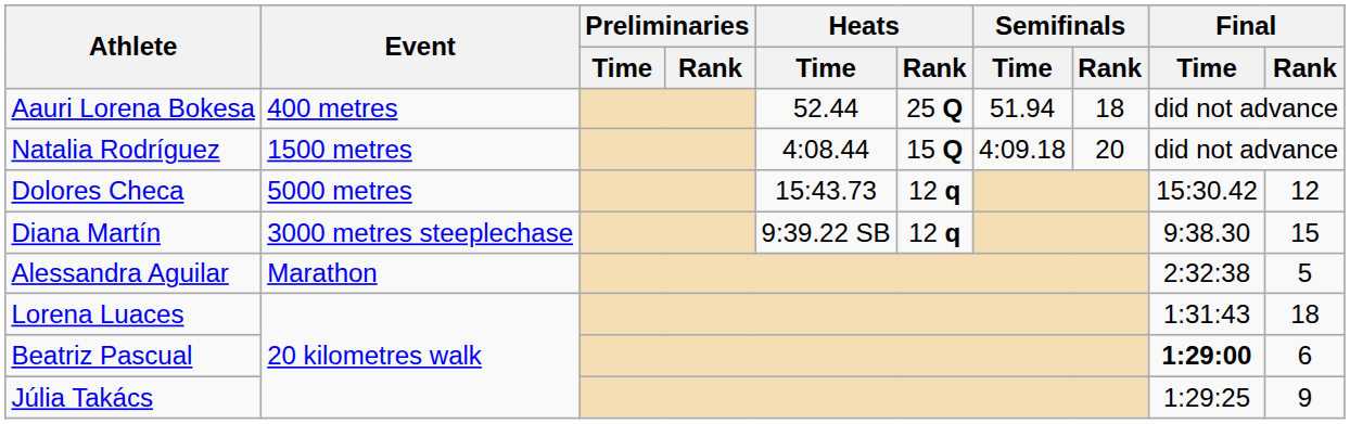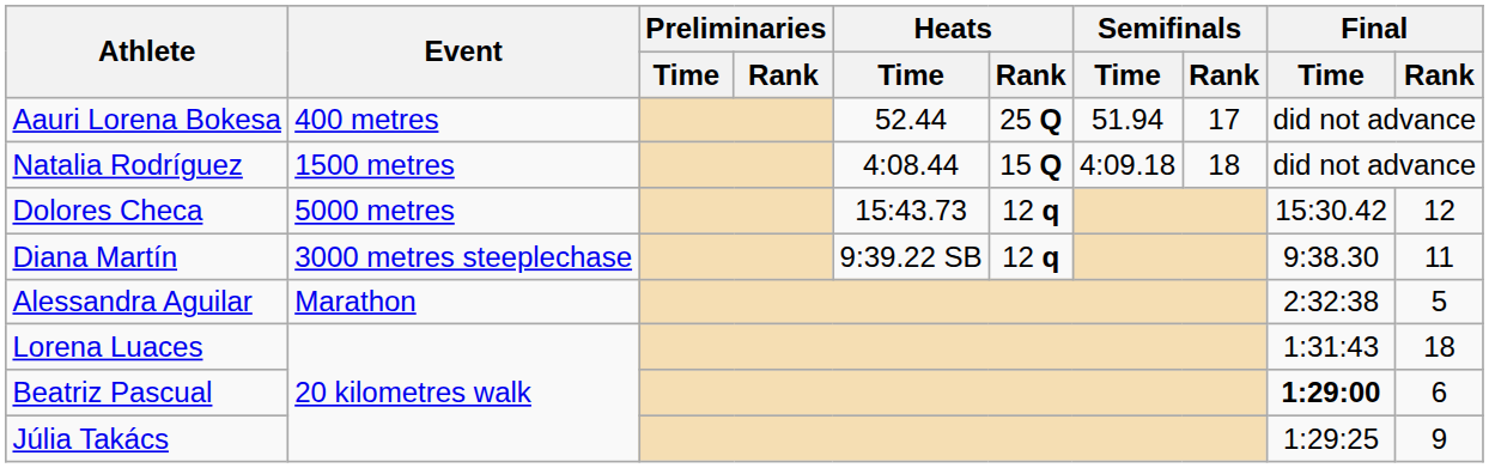Aauri Lorena Bokesa | Semifinals / Rank: 18 -> 17
Natalia Rodríguez | Semifinals / Rank: 20 -> 18
Diana Martín | Final / Rank: 15 -> 11
